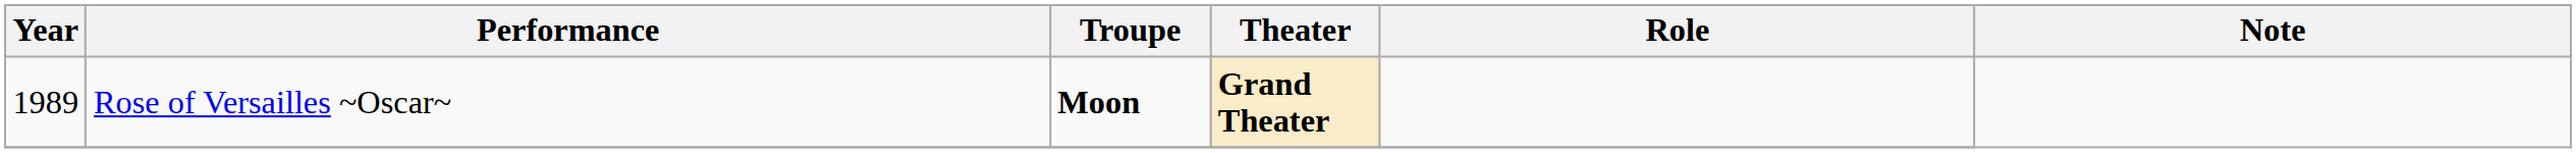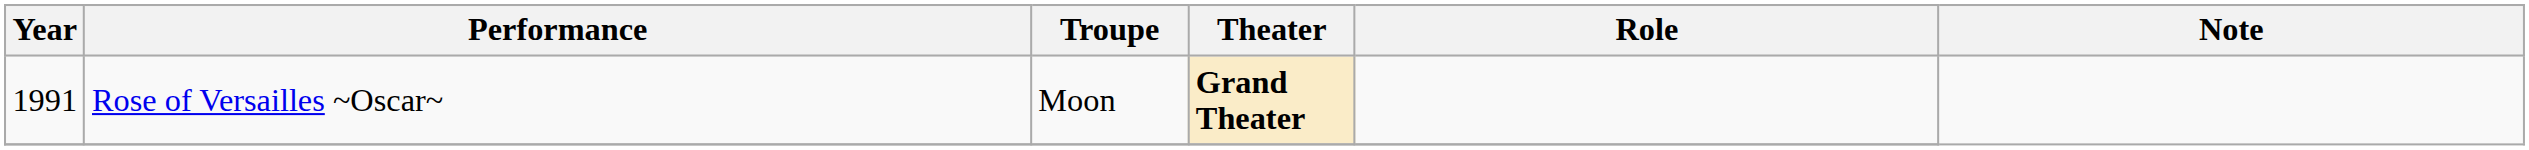Rose of Versailles ~Oscar~ | Year: 1989 -> 1991
Rose of Versailles ~Oscar~ | Troupe: bold -> normal
